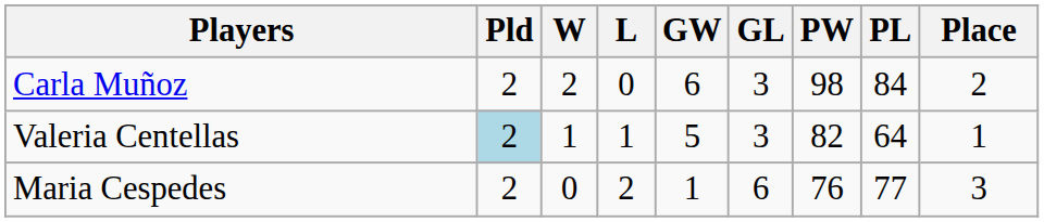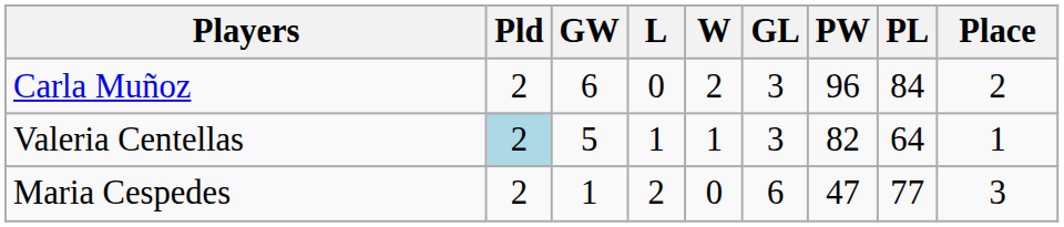columns swapped: W <-> GW
Carla Muñoz | PW: 98 -> 96
Maria Cespedes | PW: 76 -> 47
